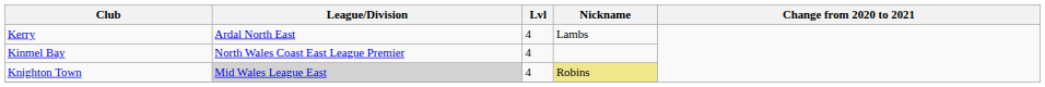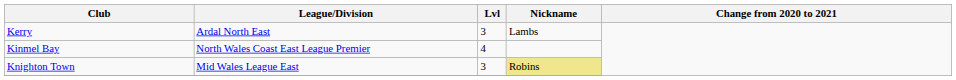Kerry | Lvl: 4 -> 3
Knighton Town | League/Division: lightgrey background -> no background
Knighton Town | Lvl: 4 -> 3
